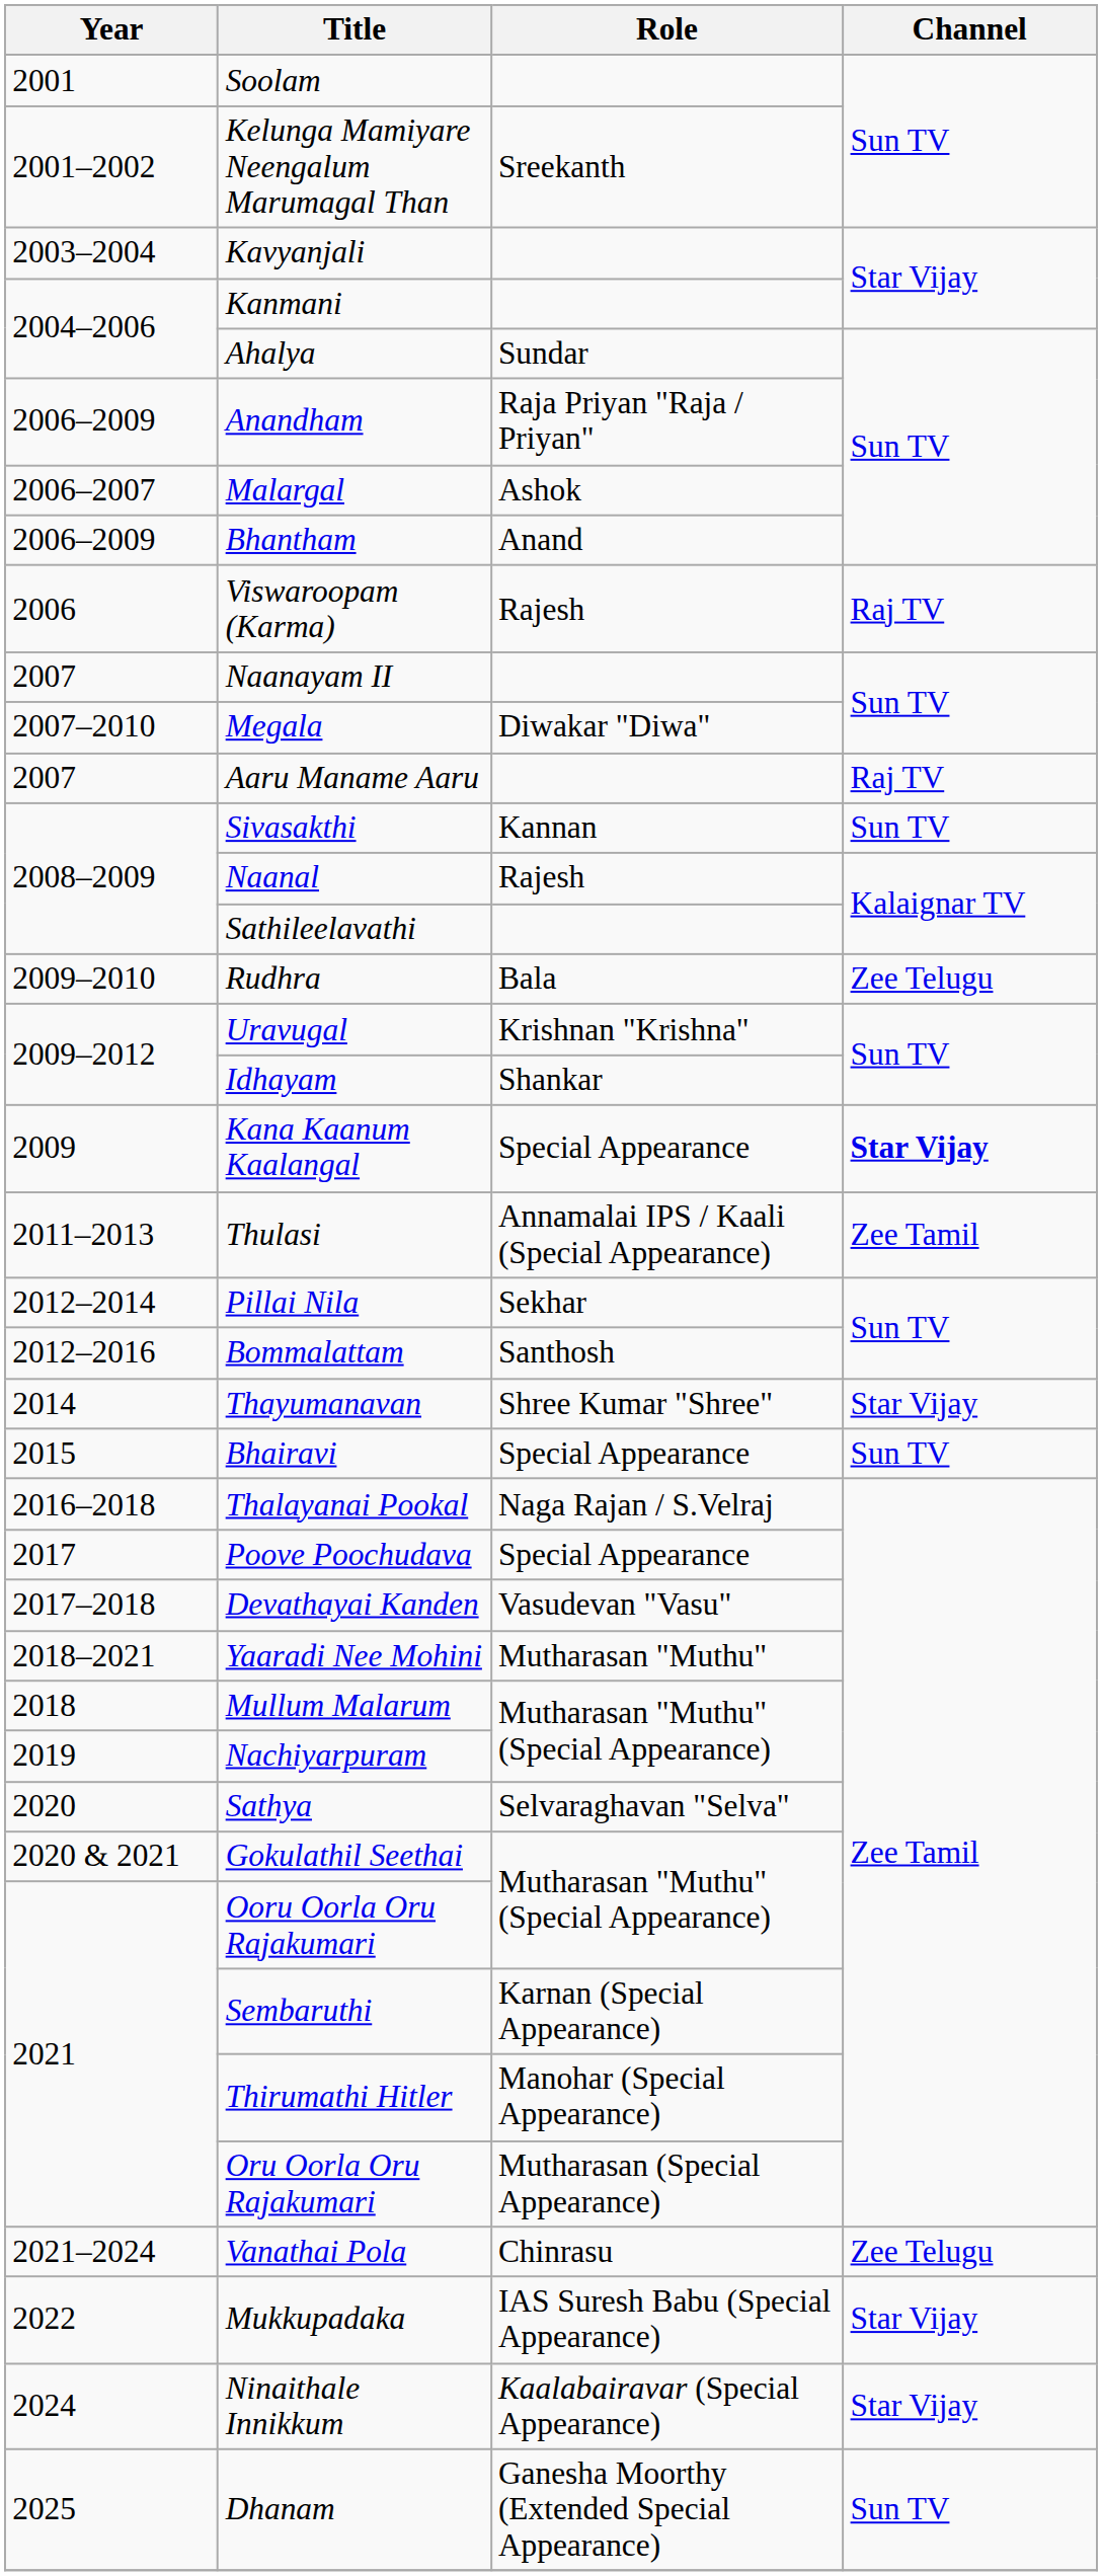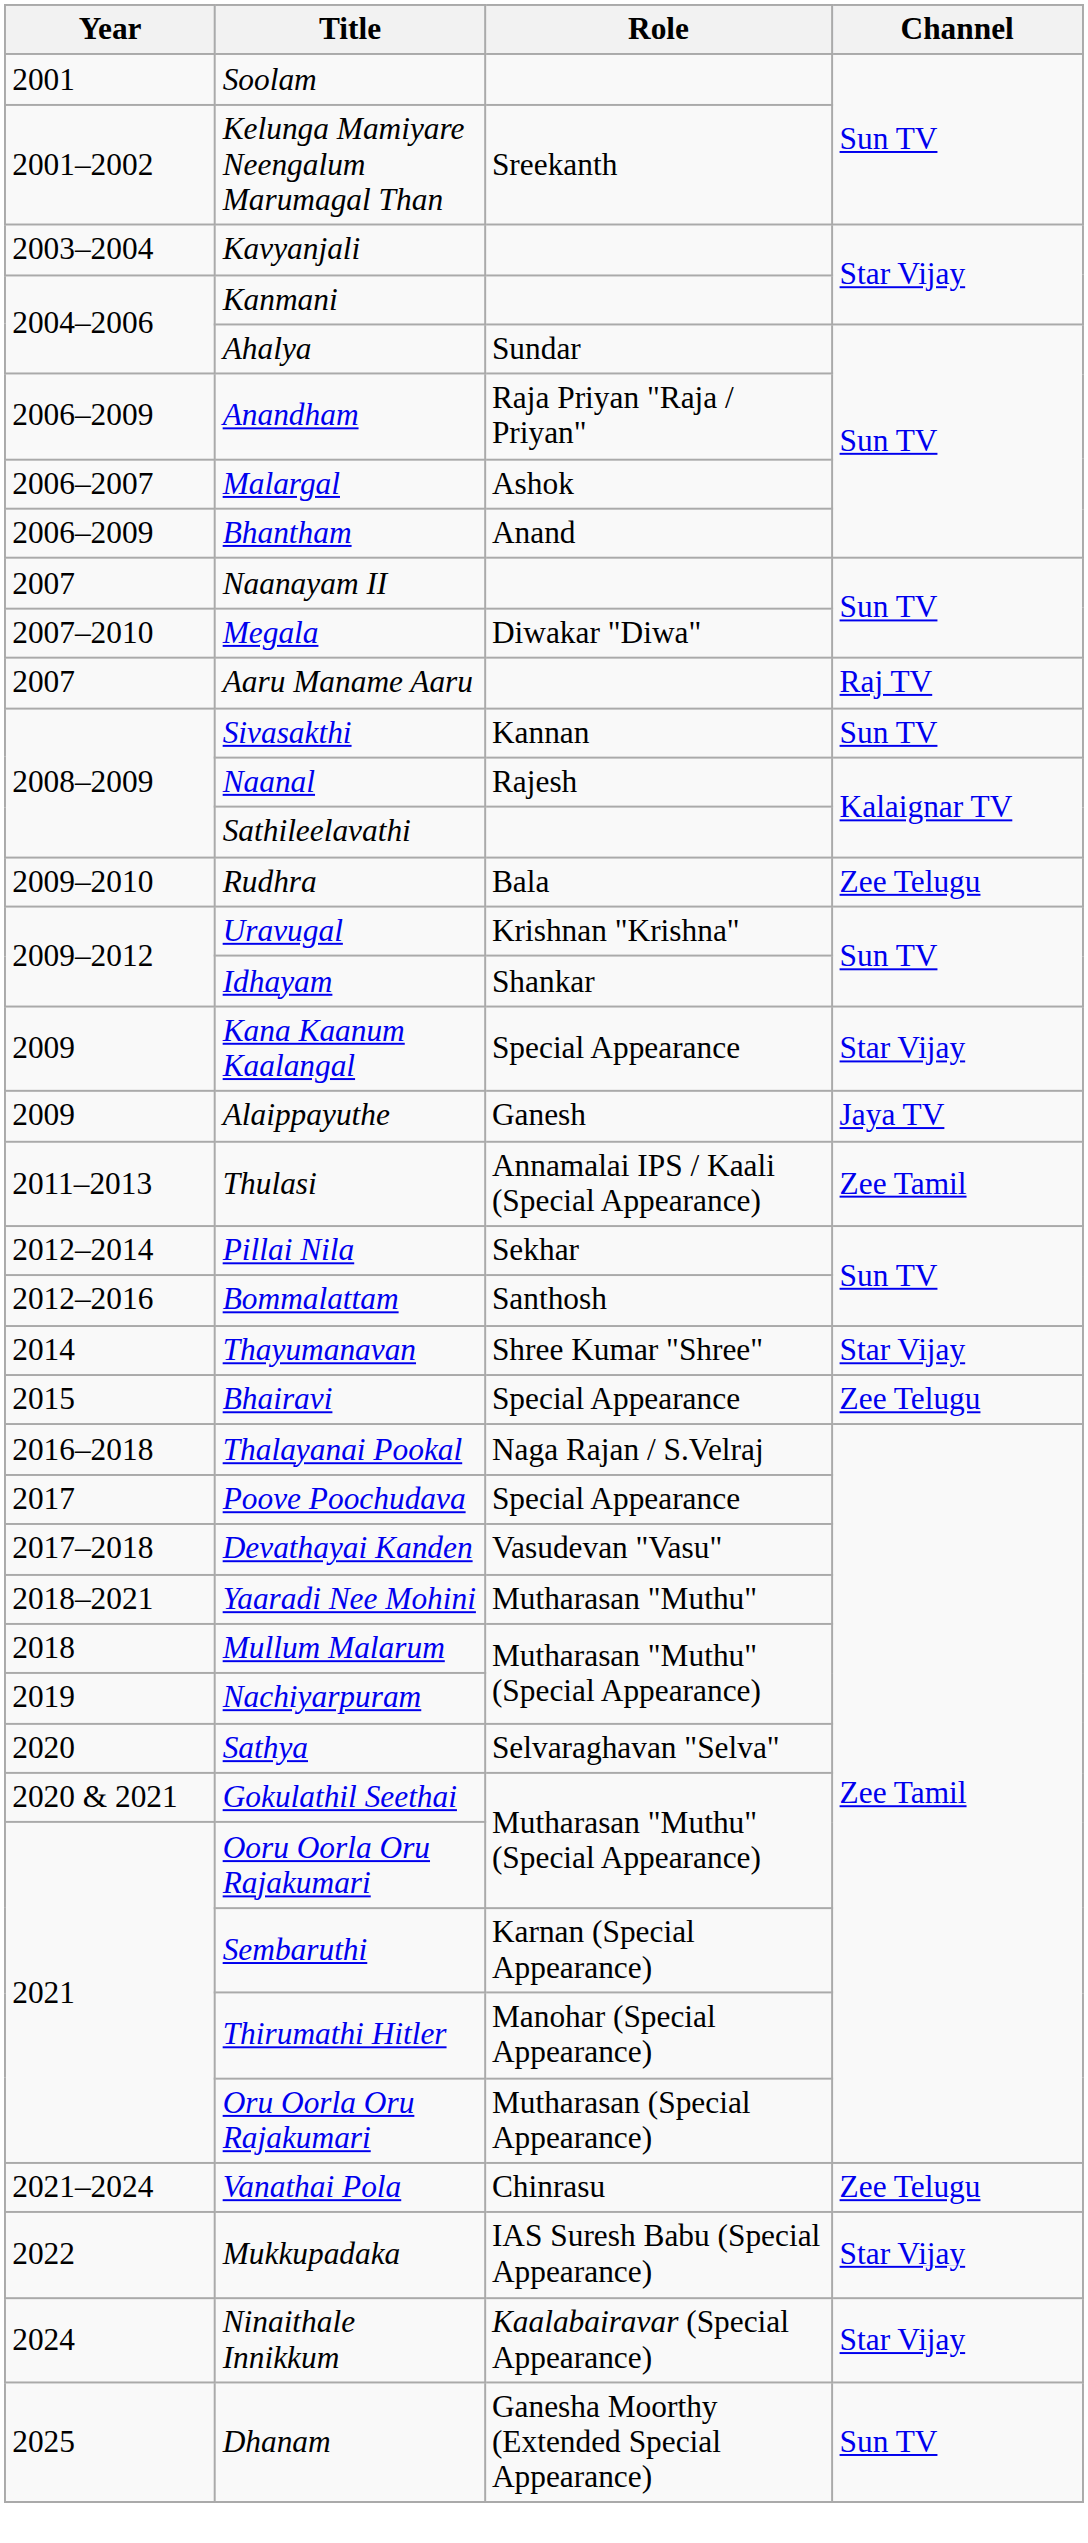- row: 2006 | Viswaroopam (Karma) | Rajesh | Raj TV
Kana Kaanum Kaalangal | Channel: bold -> normal
+ row: 2009 | Alaippayuthe | Ganesh | Jaya TV
Bhairavi | Channel: Sun TV -> Zee Telugu
